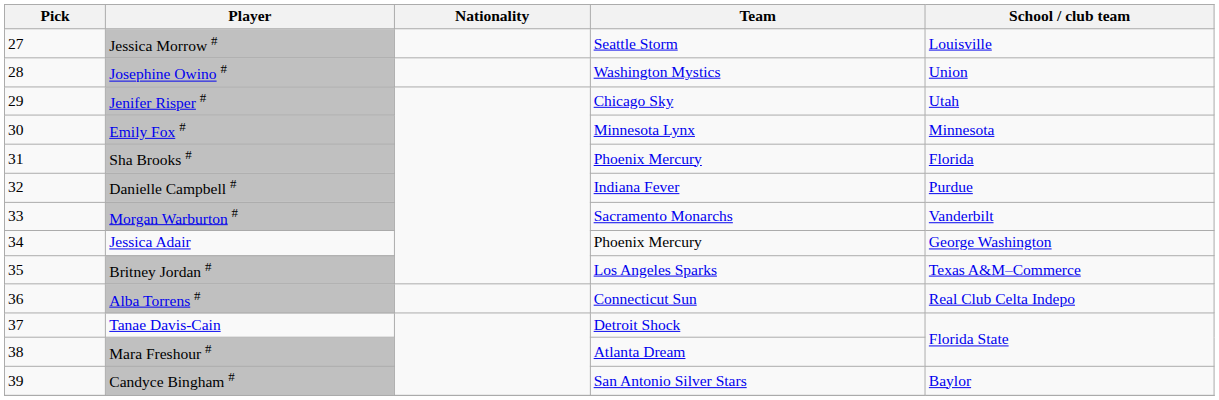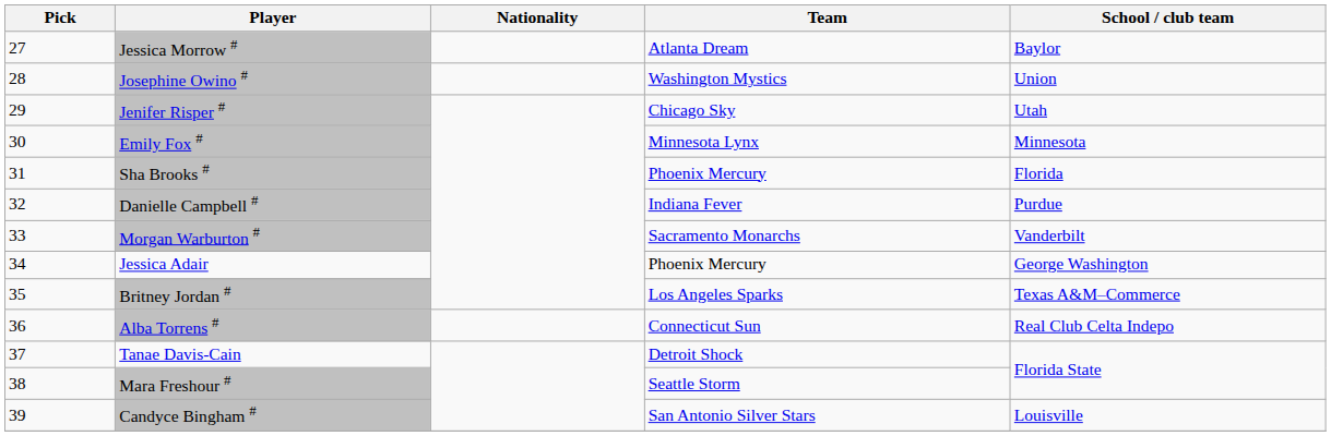Jessica Morrow # | Team: Seattle Storm -> Atlanta Dream
Jessica Morrow # | School / club team: Louisville -> Baylor
Mara Freshour # | Team: Atlanta Dream -> Seattle Storm
Candyce Bingham # | School / club team: Baylor -> Louisville
